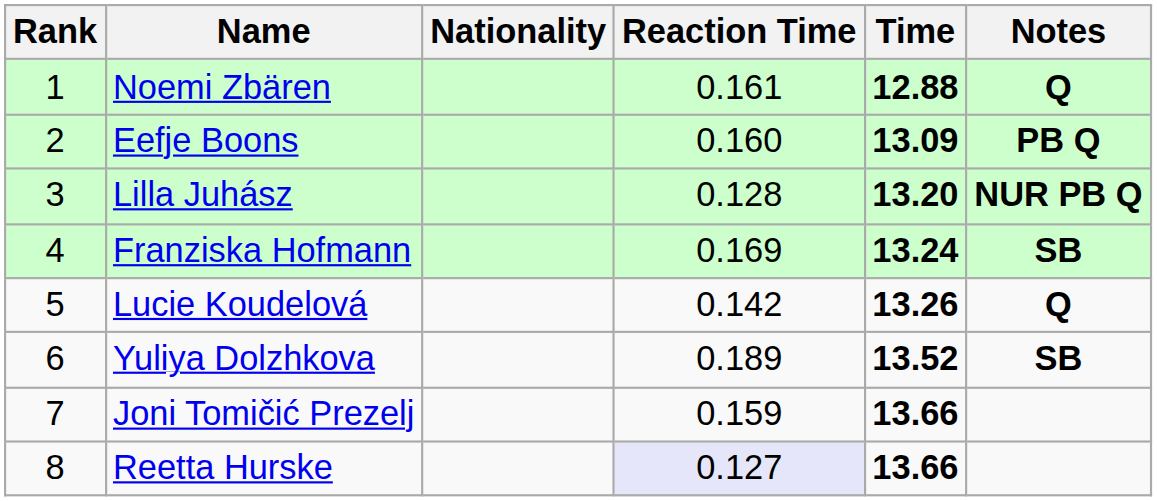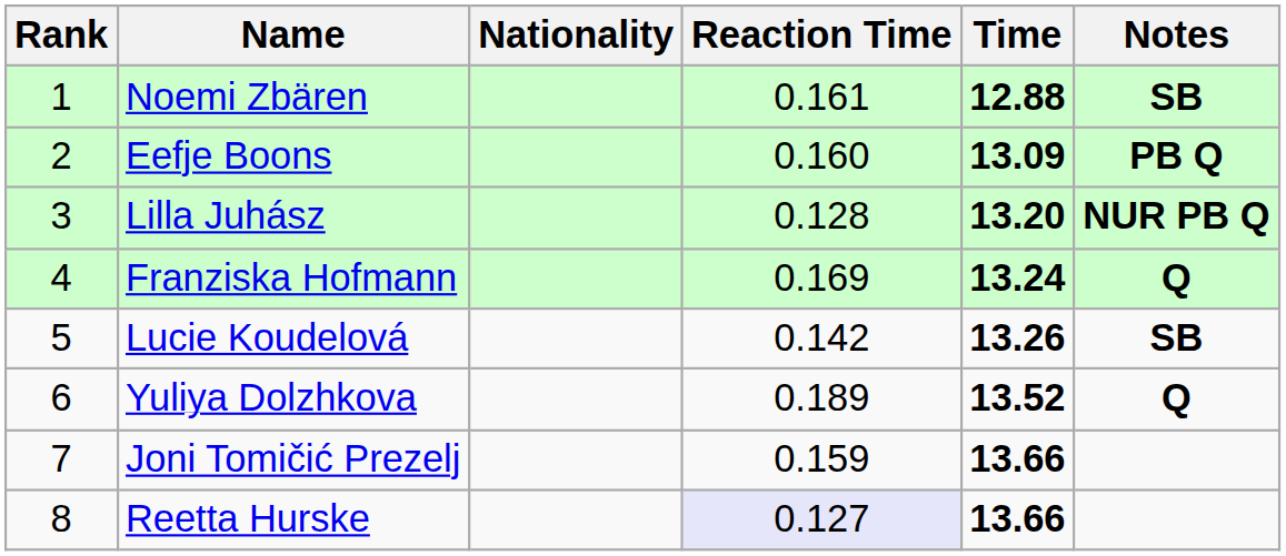Noemi Zbären | Notes: Q -> SB
Franziska Hofmann | Notes: SB -> Q
Lucie Koudelová | Notes: Q -> SB
Yuliya Dolzhkova | Notes: SB -> Q
